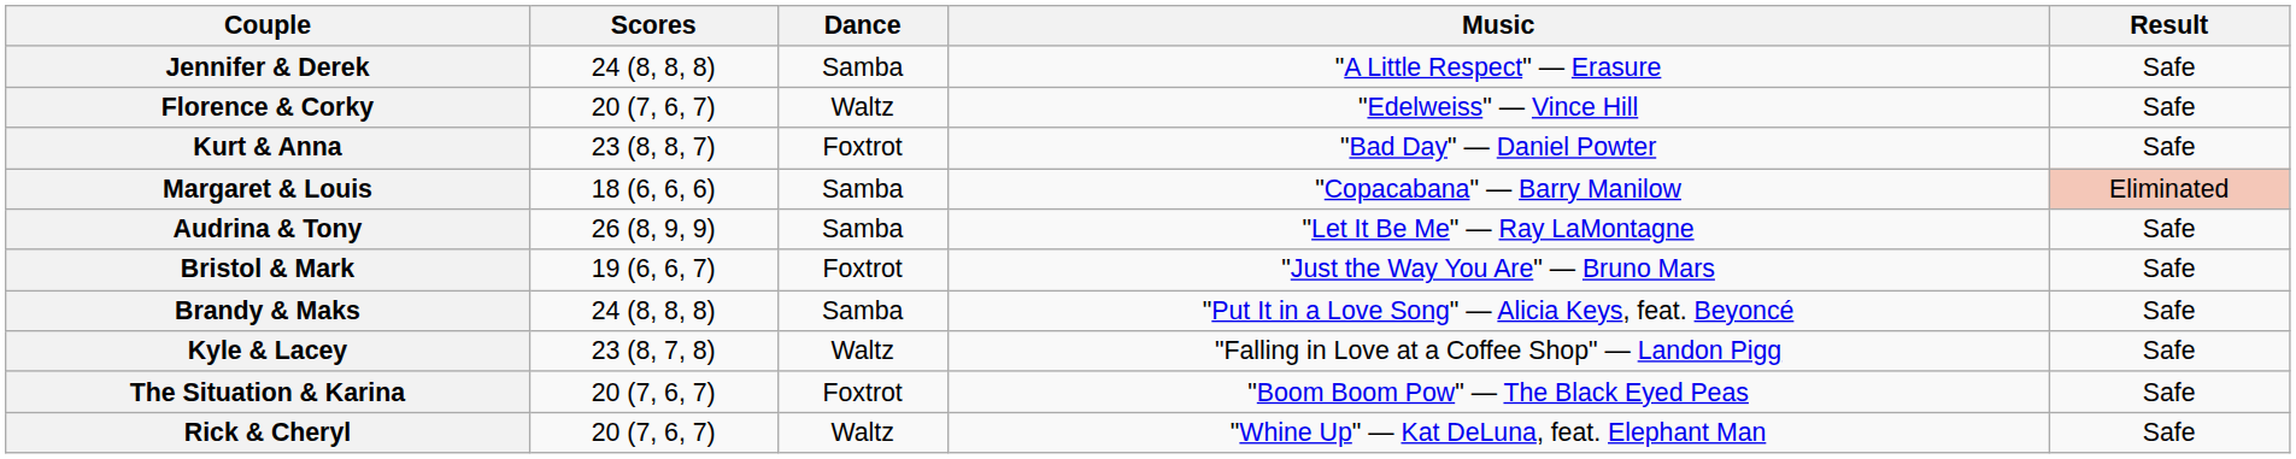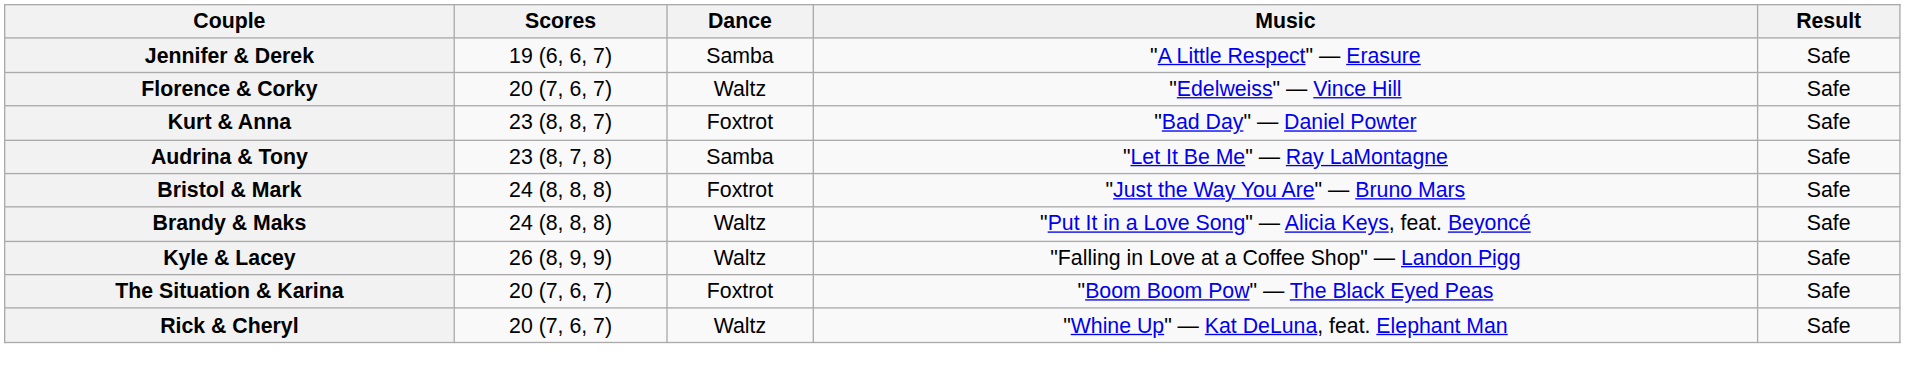Jennifer & Derek | Scores: 24 (8, 8, 8) -> 19 (6, 6, 7)
- row: Margaret & Louis | 18 (6, 6, 6) | Samba | "Copacabana" — Barry Manilow | Eliminated
Audrina & Tony | Scores: 26 (8, 9, 9) -> 23 (8, 7, 8)
Bristol & Mark | Scores: 19 (6, 6, 7) -> 24 (8, 8, 8)
Brandy & Maks | Dance: Samba -> Waltz
Kyle & Lacey | Scores: 23 (8, 7, 8) -> 26 (8, 9, 9)
